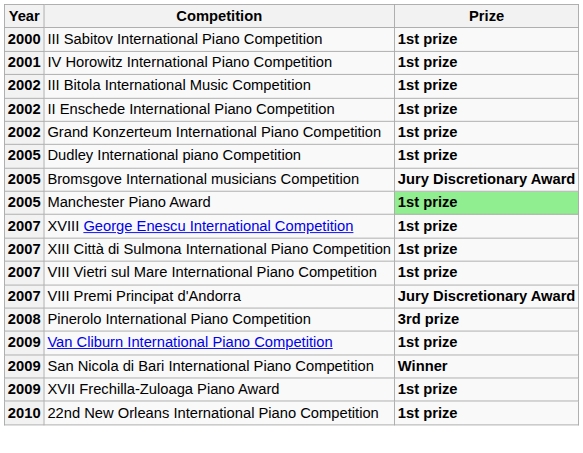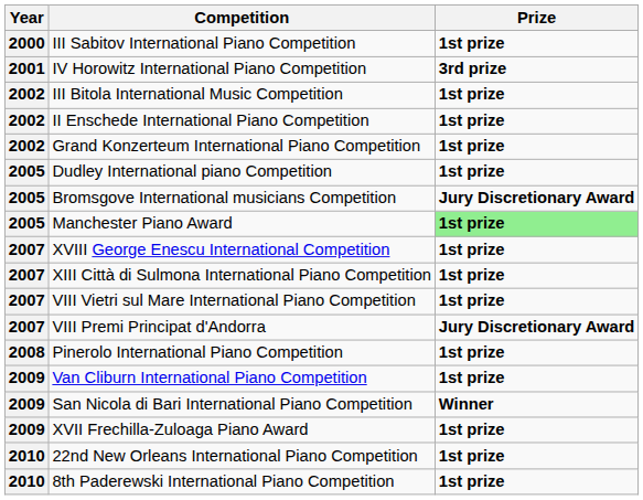IV Horowitz International Piano Competition | Prize: 1st prize -> 3rd prize
Pinerolo International Piano Competition | Prize: 3rd prize -> 1st prize
+ row: 2010 | 8th Paderewski International Piano Competition | 1st prize
